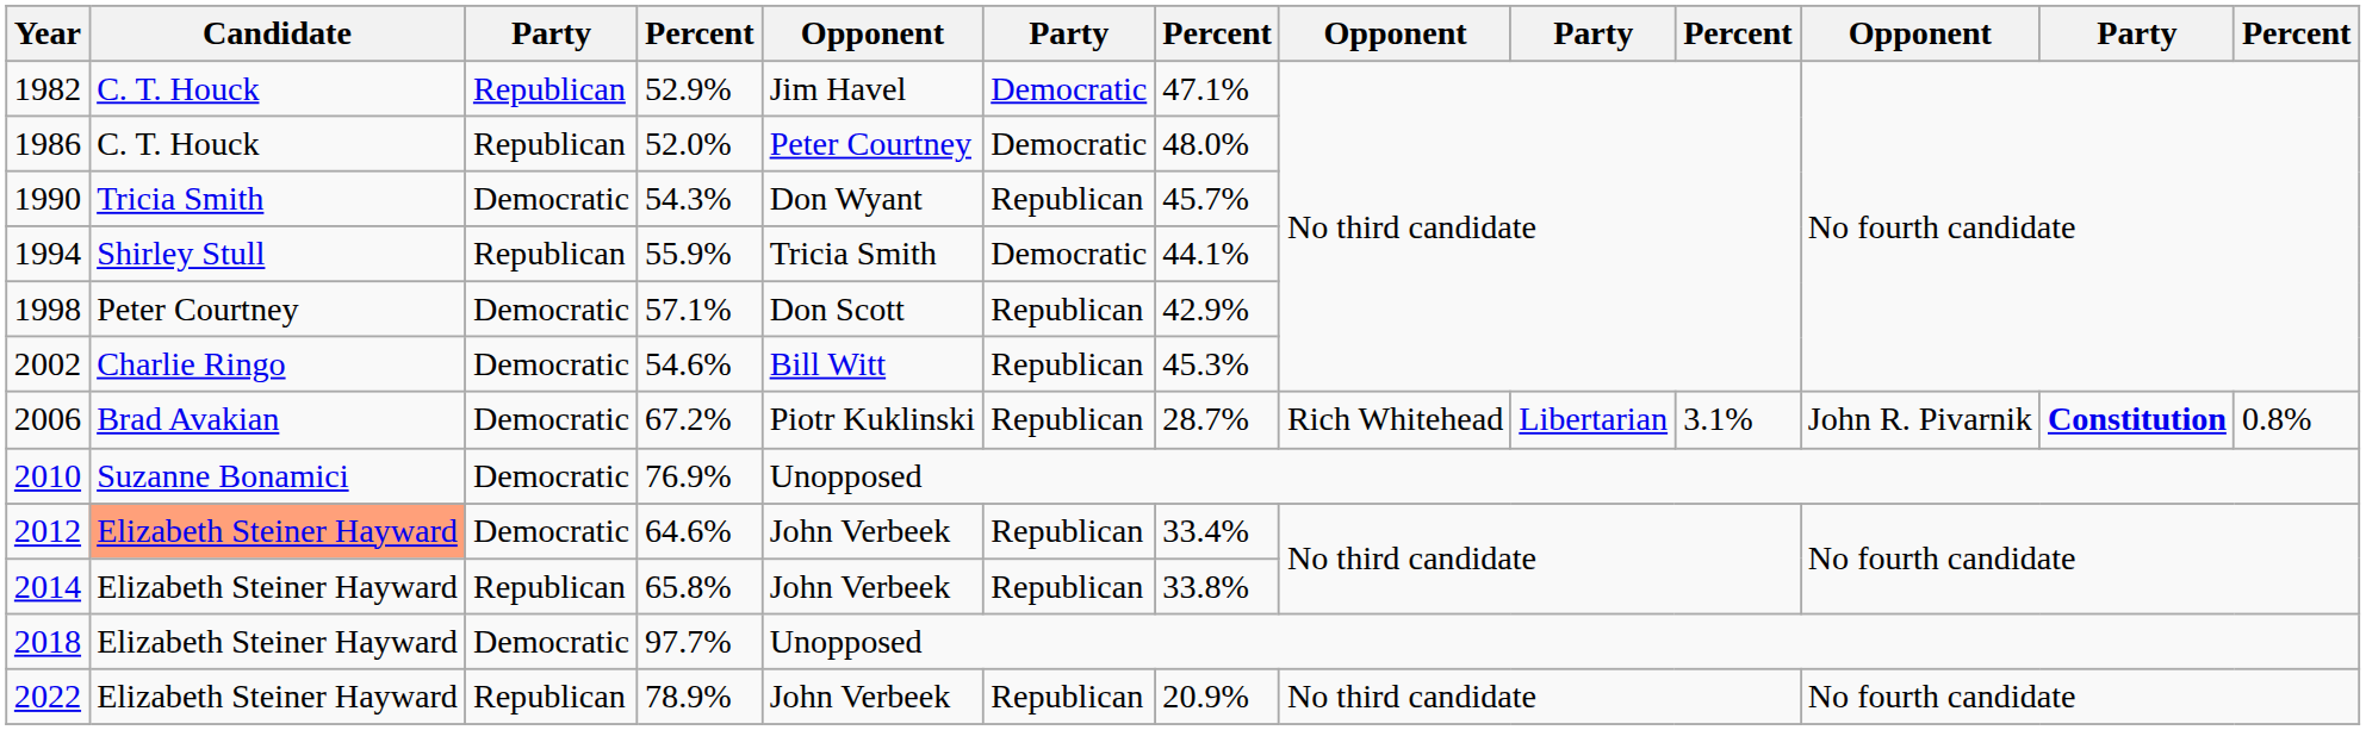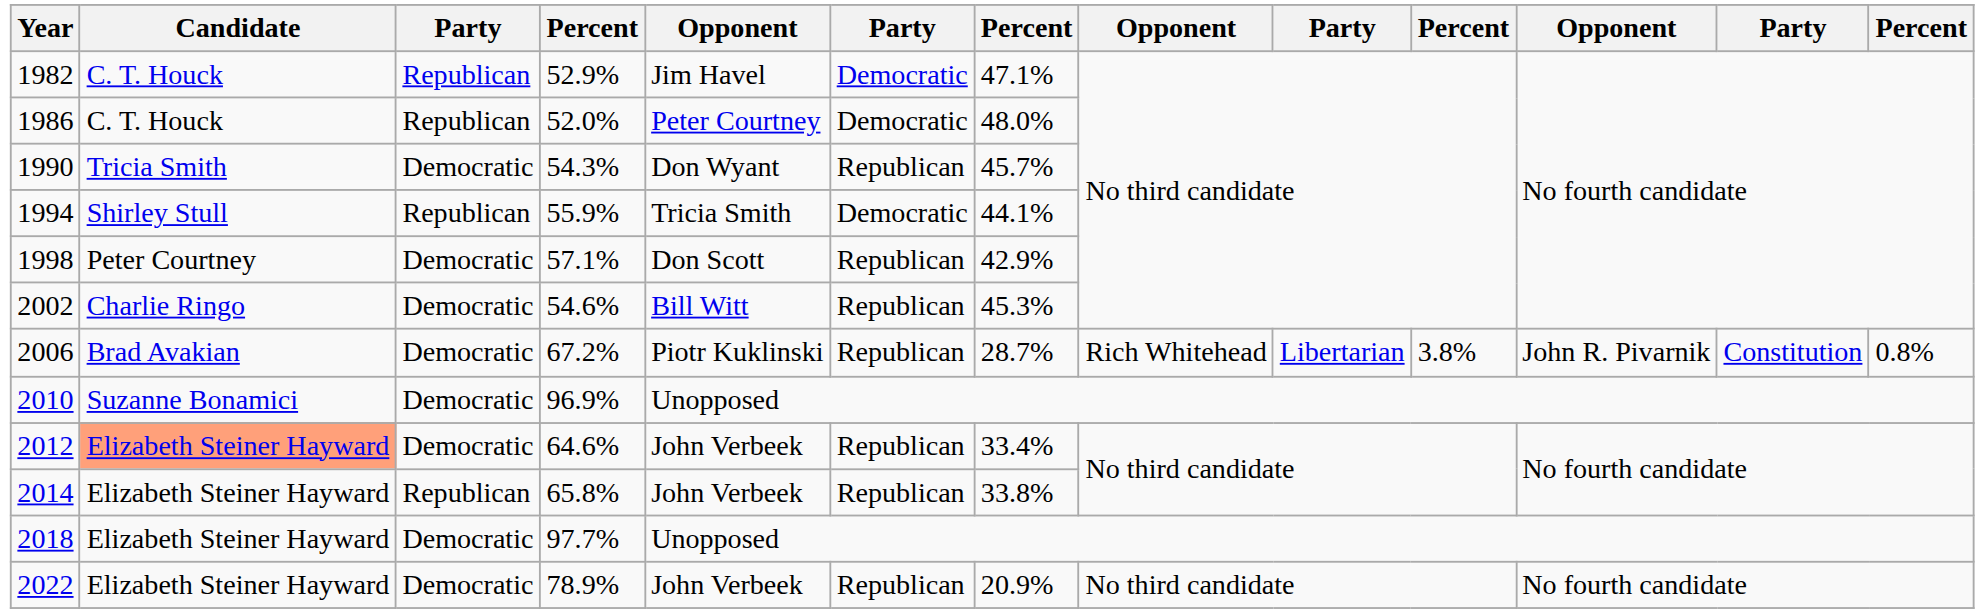2006 | column 10: 3.1% -> 3.8%
2006 | column 12: bold -> normal
2010 | column 4: 76.9% -> 96.9%
2022 | column 3: Republican -> Democratic
